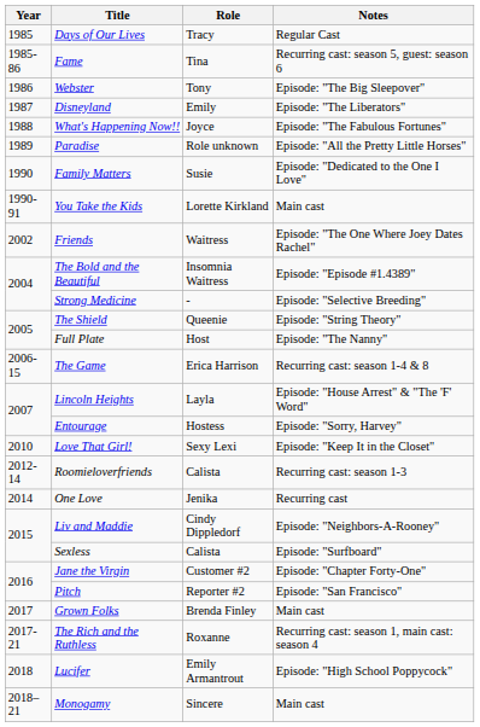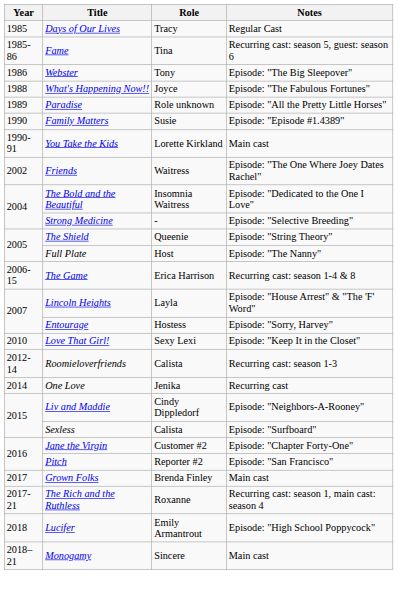- row: 1987 | Disneyland | Emily | Episode: "The Liberators"
Family Matters | Notes: Episode: "Dedicated to the One I Love" -> Episode: "Episode #1.4389"
The Bold and the Beautiful | Notes: Episode: "Episode #1.4389" -> Episode: "Dedicated to the One I Love"
